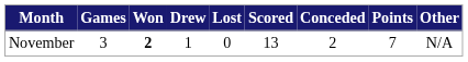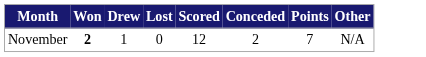- column: Games | 3
November | Scored: 13 -> 12
